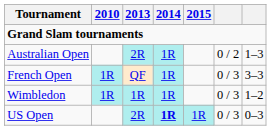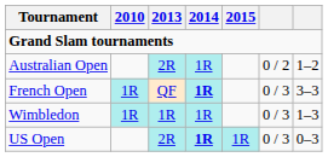Australian Open | column 7: 1–3 -> 1–2
French Open | 2014: normal -> bold
Wimbledon | column 7: 1–2 -> 1–3
